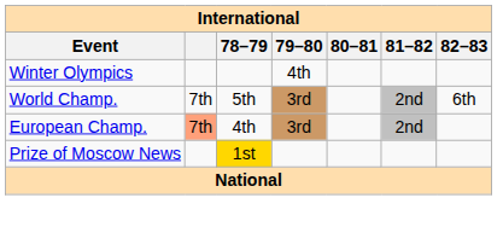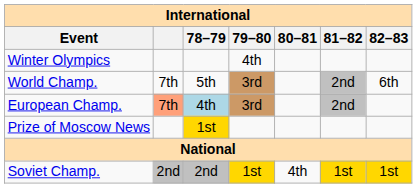European Champ. | 78–79: no background -> lightblue background
+ row: Soviet Champ. | 2nd | 2nd | 1st | 4th | 1st | 1st
